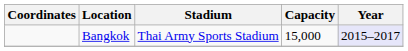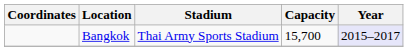Bangkok | Capacity: 15,000 -> 15,700
